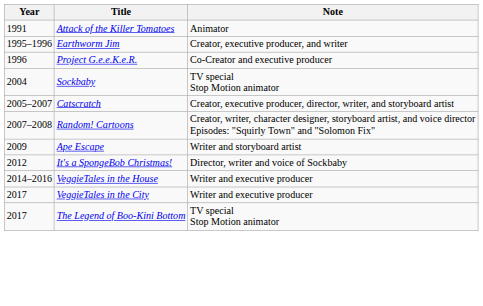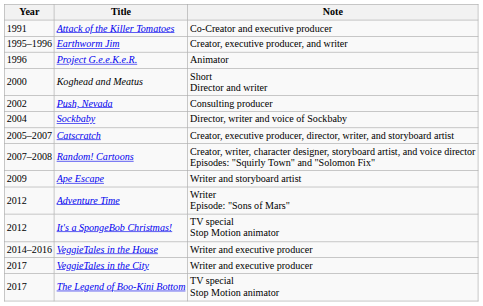Attack of the Killer Tomatoes | Note: Animator -> Co-Creator and executive producer
Project G.e.e.K.e.R. | Note: Co-Creator and executive producer -> Animator
+ row: 2000 | Koghead and Meatus | Short Director and writer
+ row: 2002 | Push, Nevada | Consulting producer
Sockbaby | Note: TV special Stop Motion animator -> Director, writer and voice of Sockbaby
+ row: 2012 | Adventure Time | Writer Episode: "Sons of Mars"
It's a SpongeBob Christmas! | Note: Director, writer and voice of Sockbaby -> TV special Stop Motion animator
